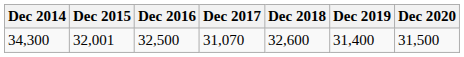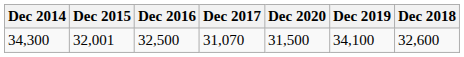columns swapped: Dec 2018 <-> Dec 2020
34,300 | Dec 2019: 31,400 -> 34,100
